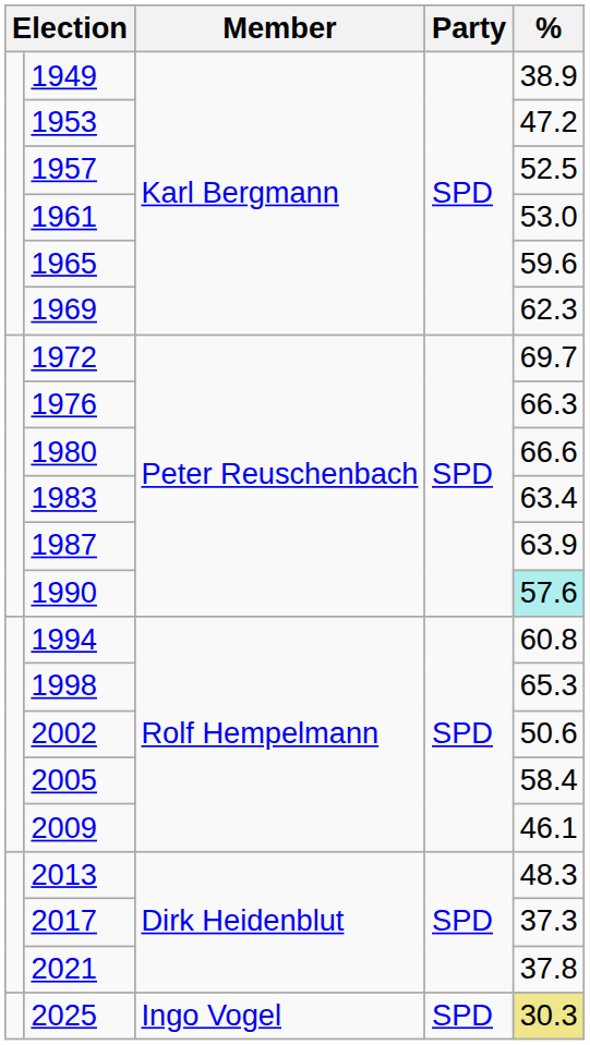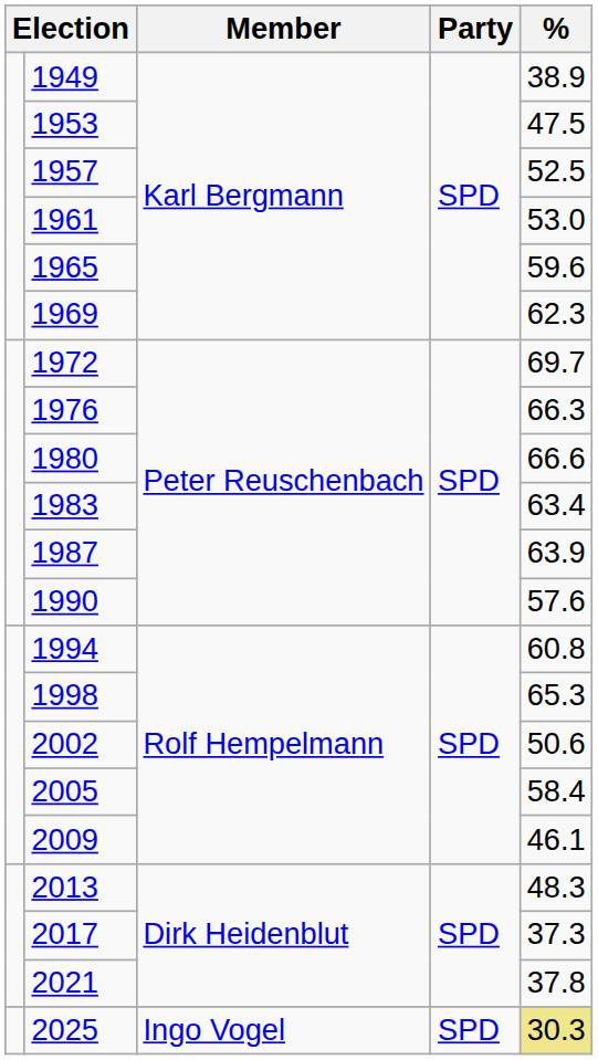1953 | %: 47.2 -> 47.5
1990 | %: paleturquoise background -> no background
